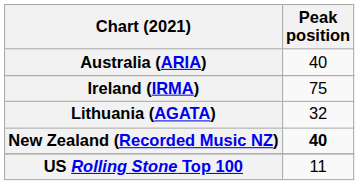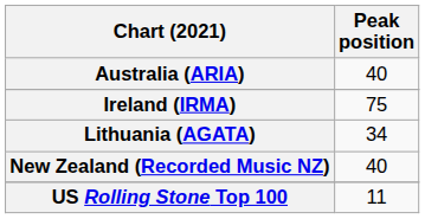Lithuania (AGATA) | Peak position: 32 -> 34
New Zealand (Recorded Music NZ) | Peak position: bold -> normal
